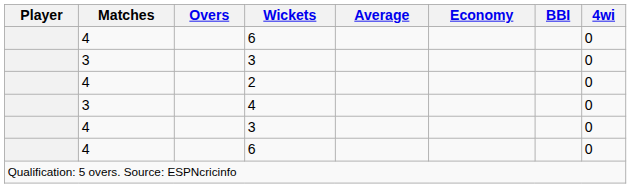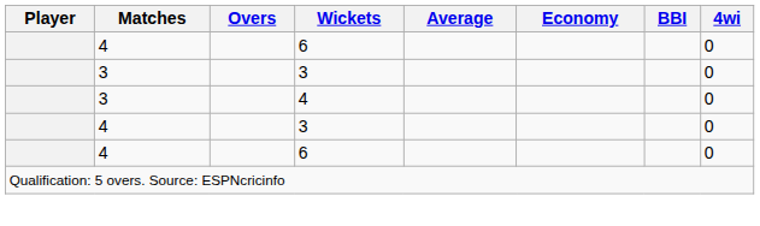- row: 4 | 2 | 0
